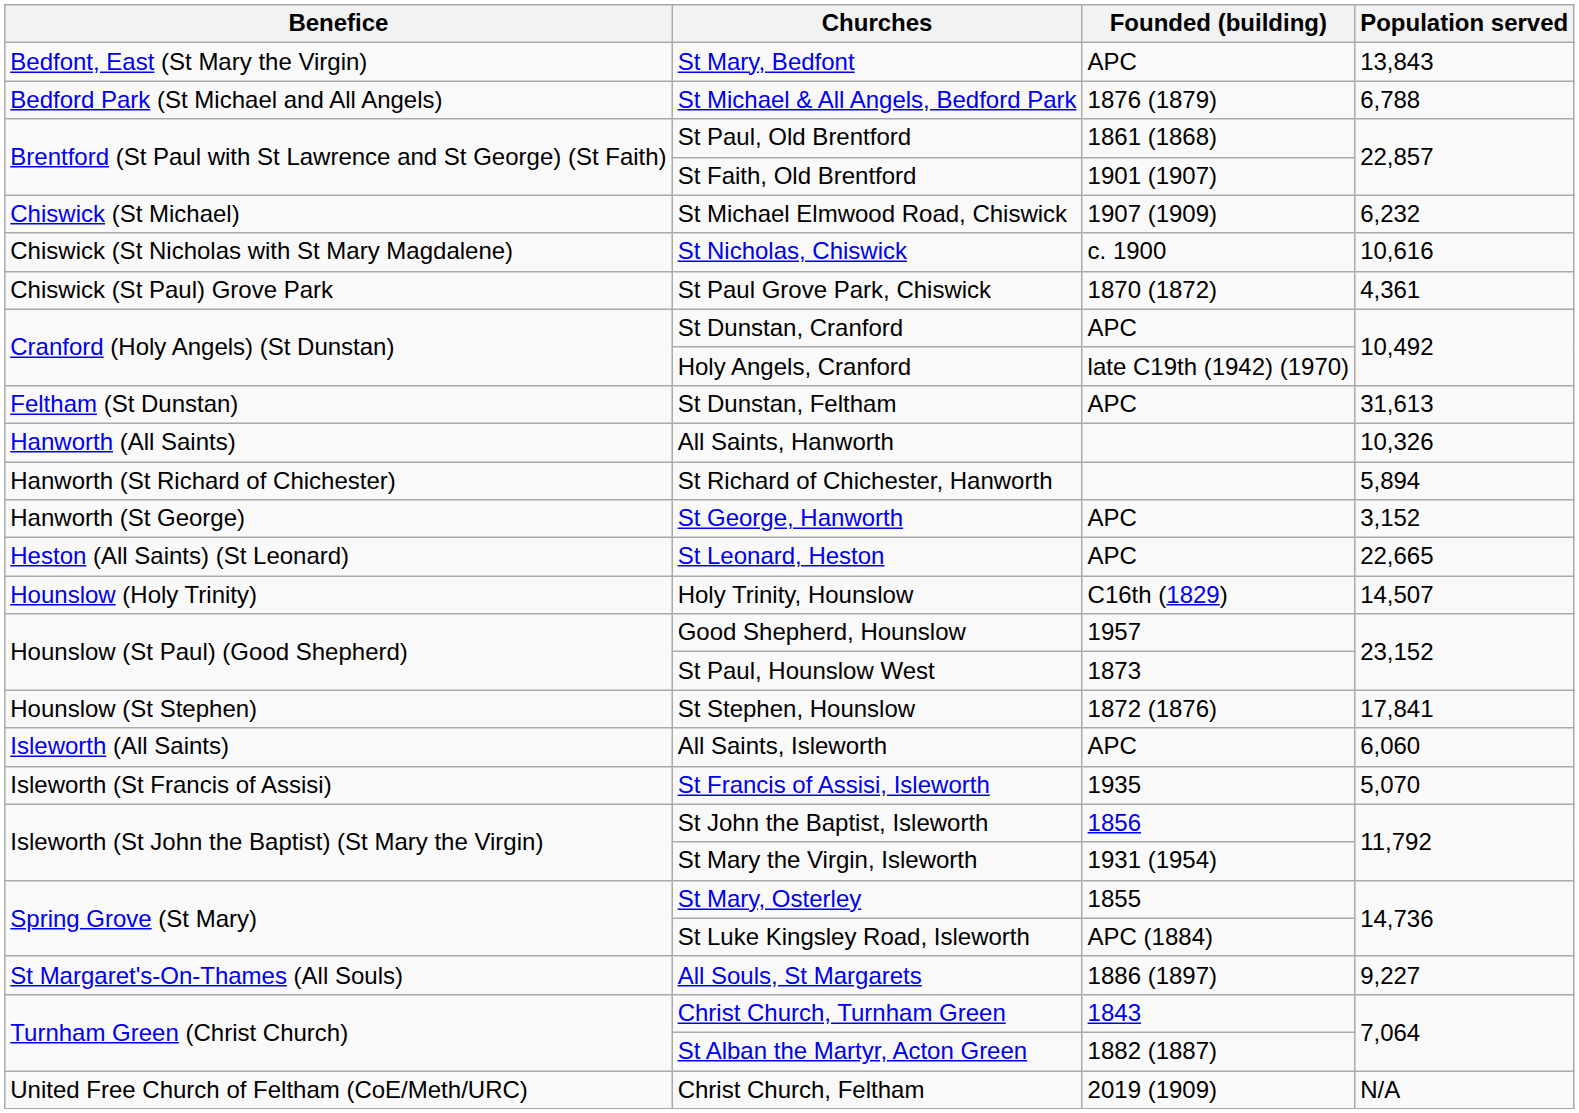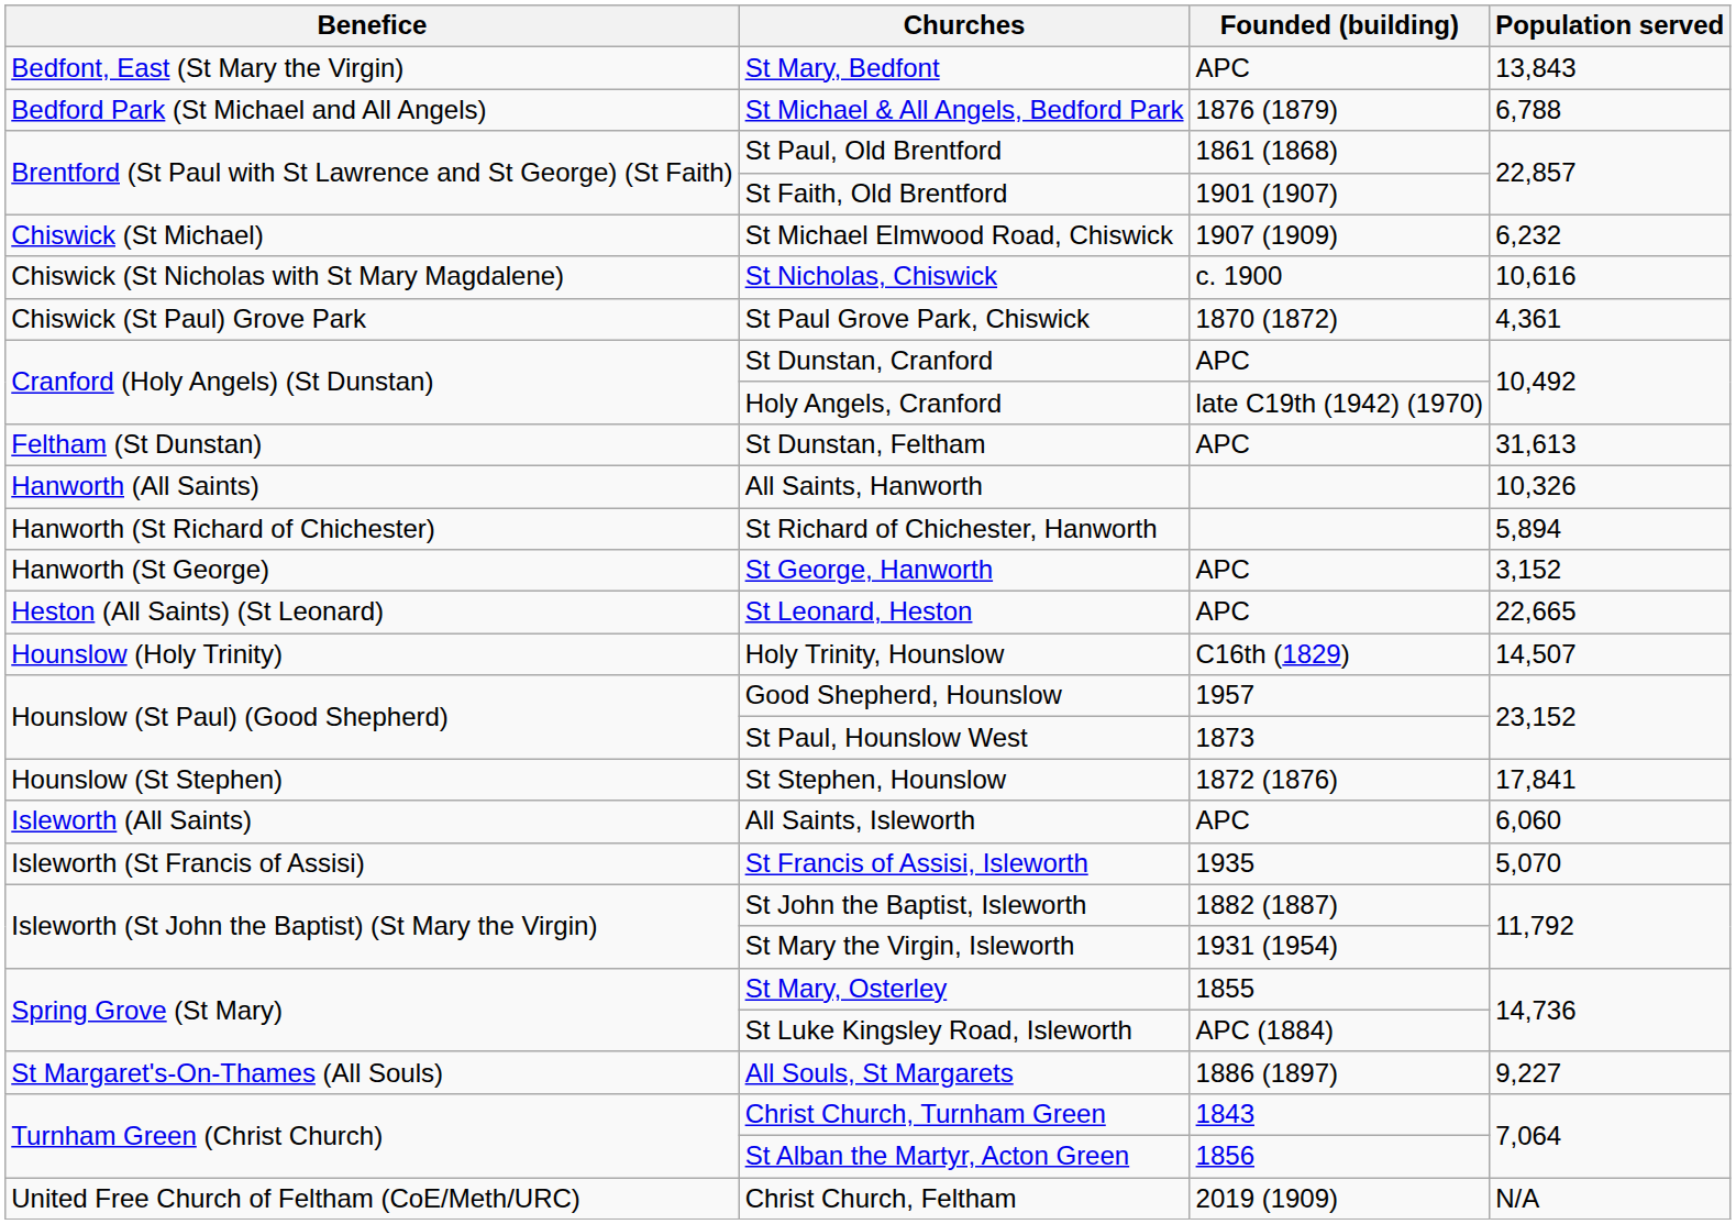St John the Baptist, Isleworth | Founded (building): 1856 -> 1882 (1887)
St Alban the Martyr, Acton Green | Founded (building): 1882 (1887) -> 1856
